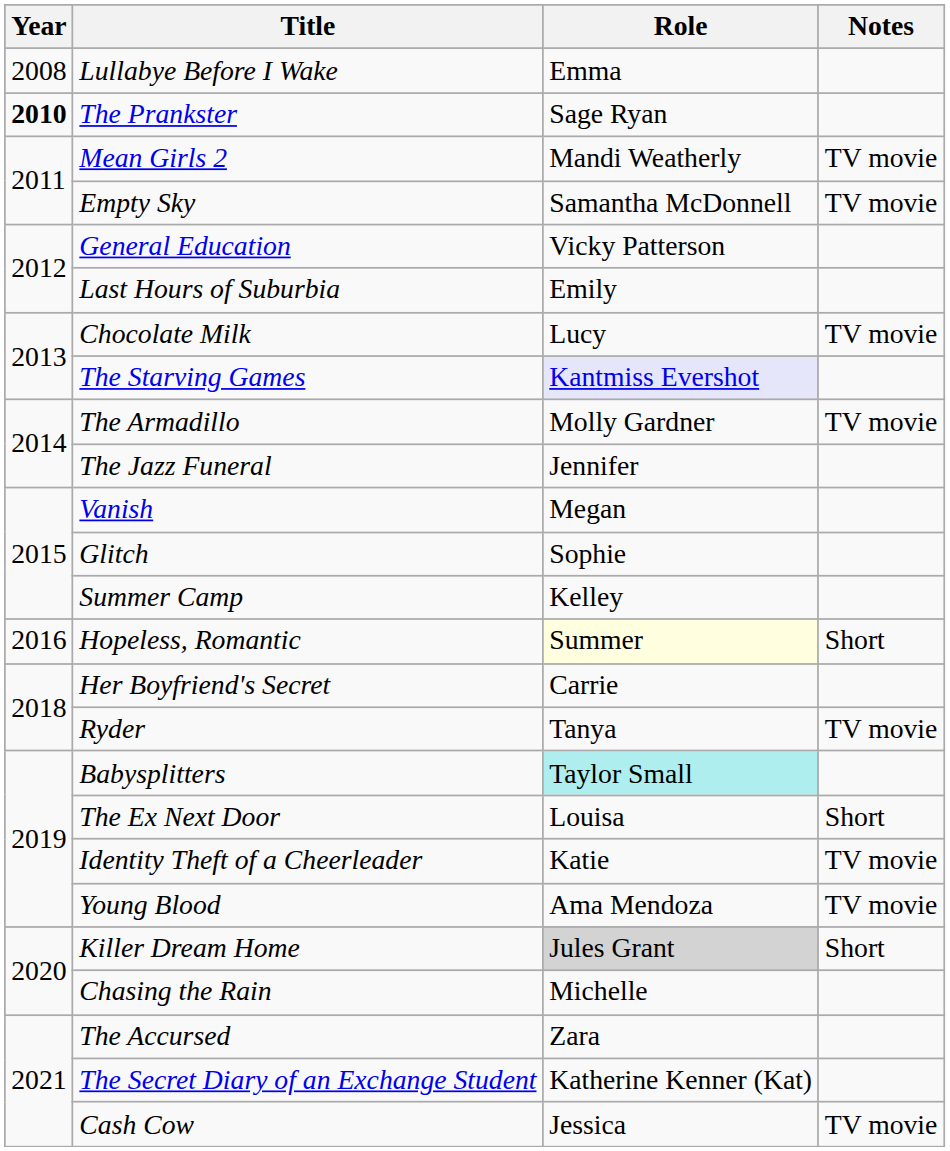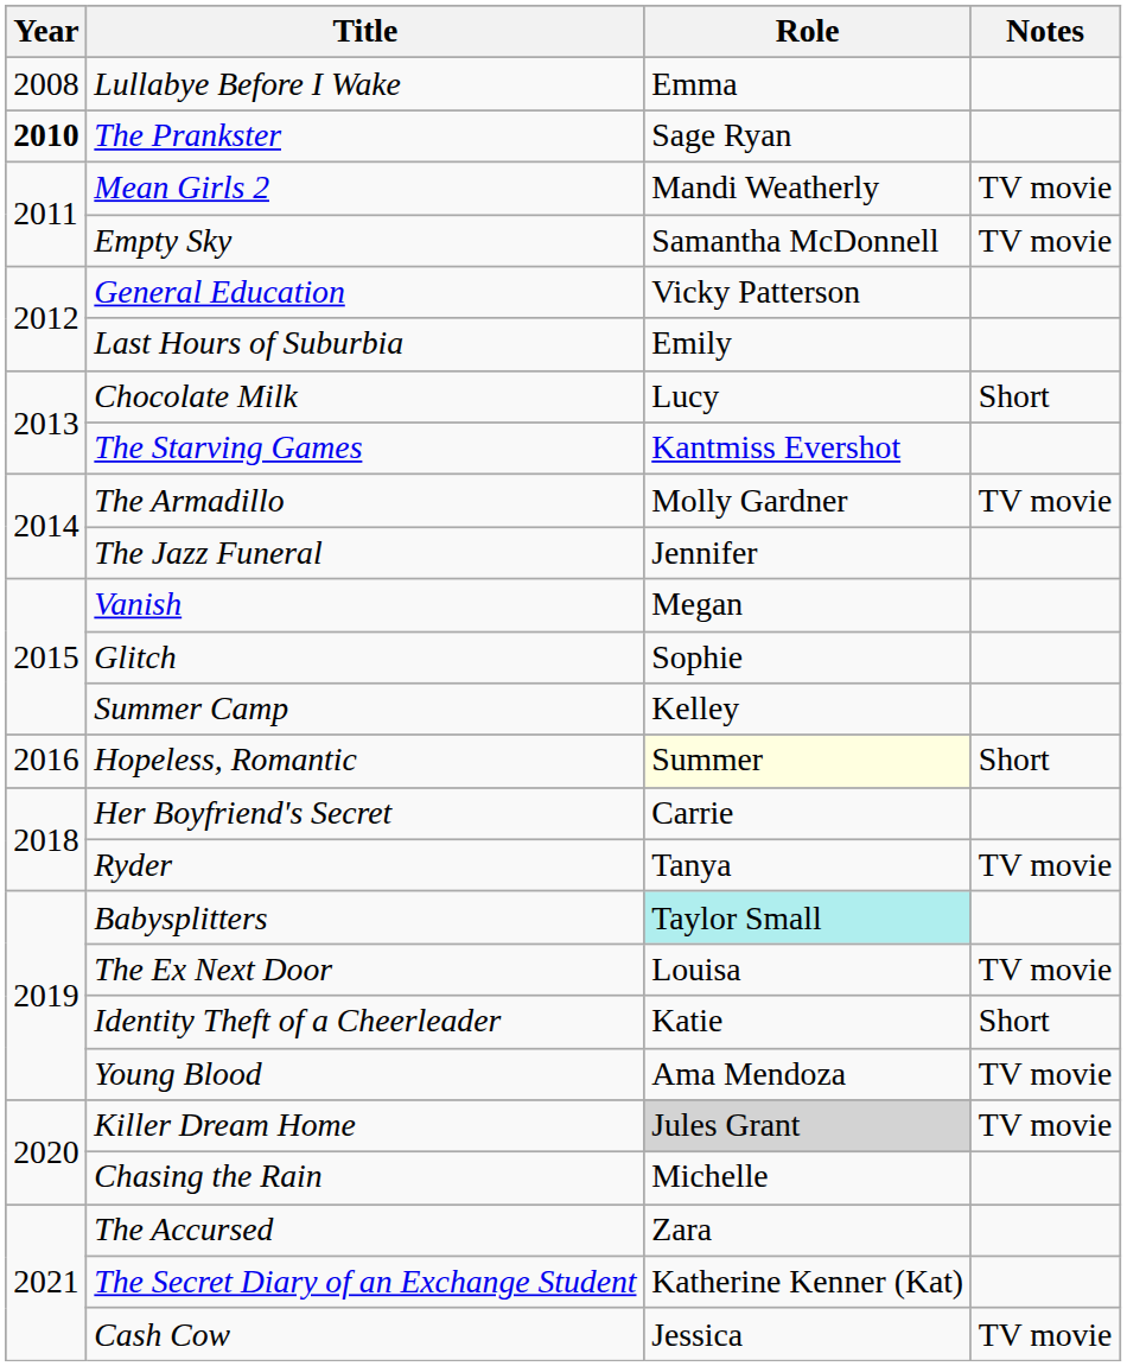Chocolate Milk | Notes: TV movie -> Short
The Starving Games | Role: lavender background -> no background
The Ex Next Door | Notes: Short -> TV movie
Identity Theft of a Cheerleader | Notes: TV movie -> Short
Killer Dream Home | Notes: Short -> TV movie
